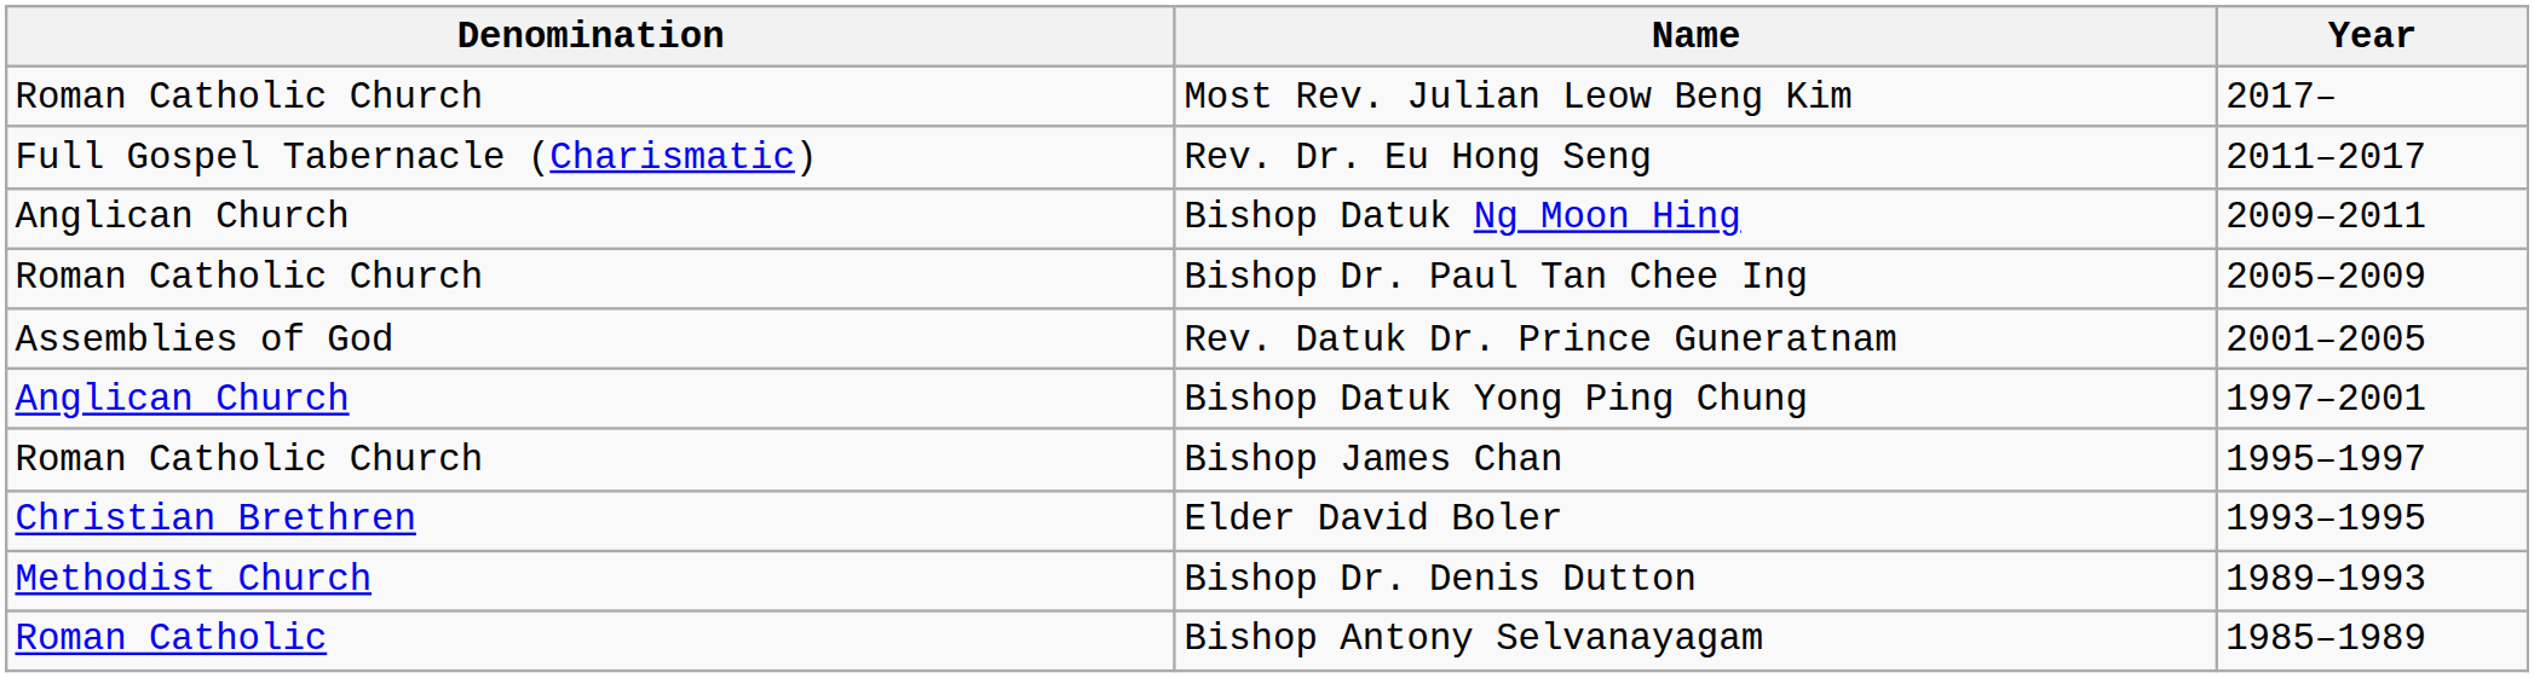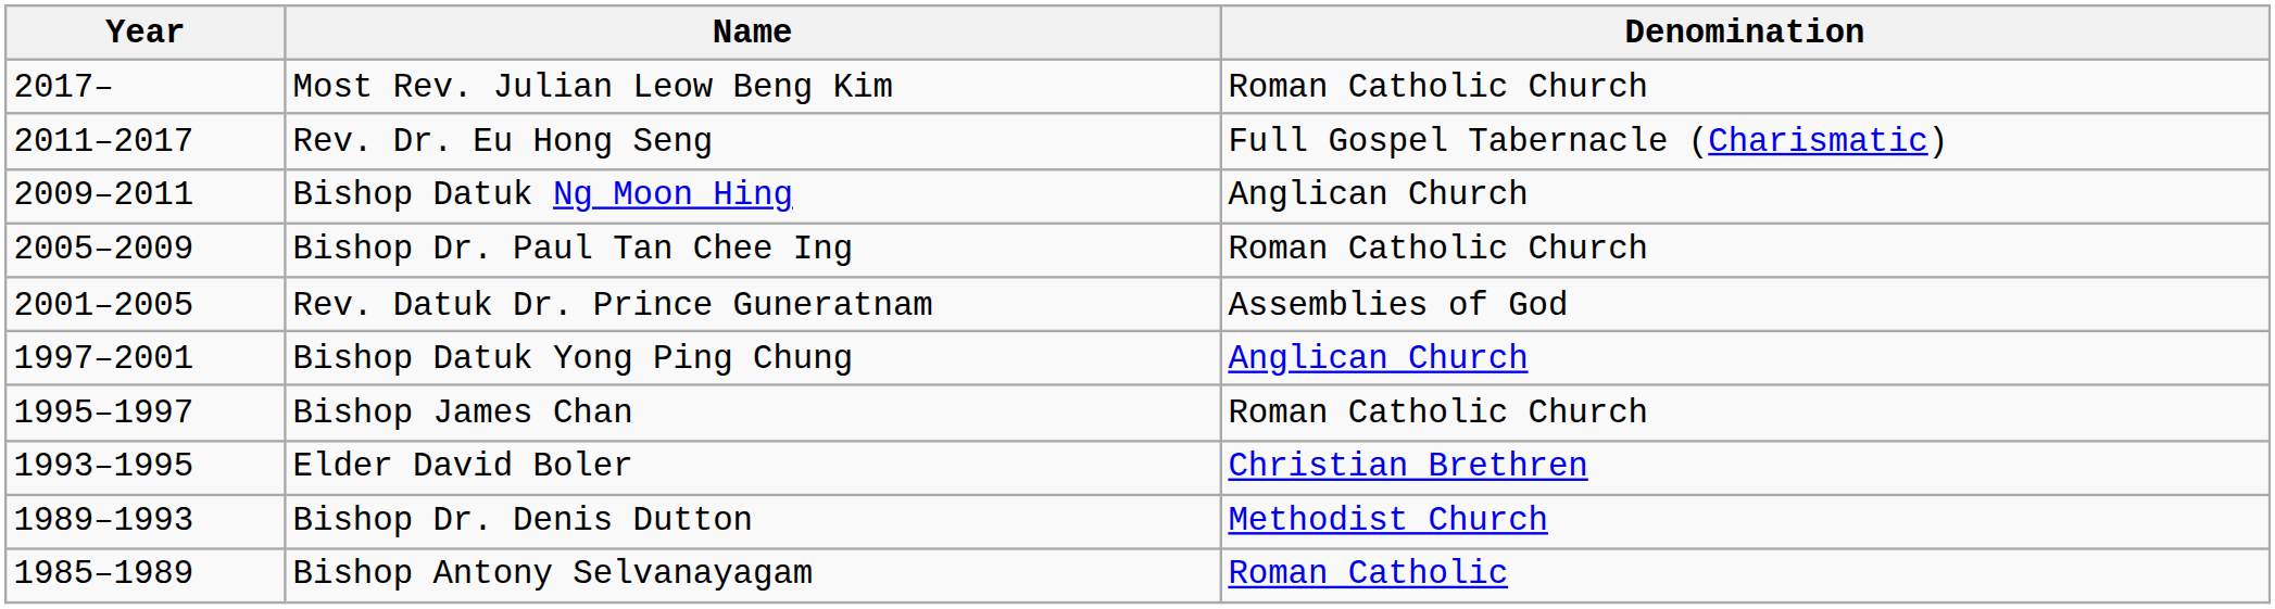columns swapped: Year <-> Denomination
